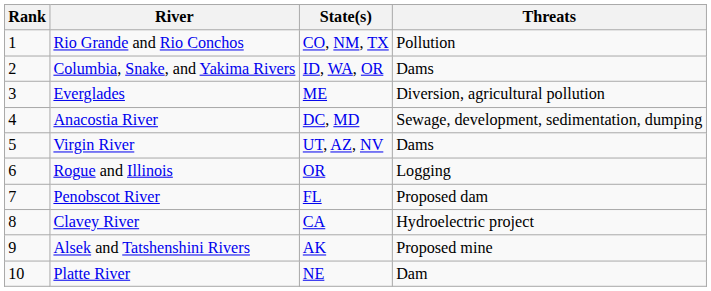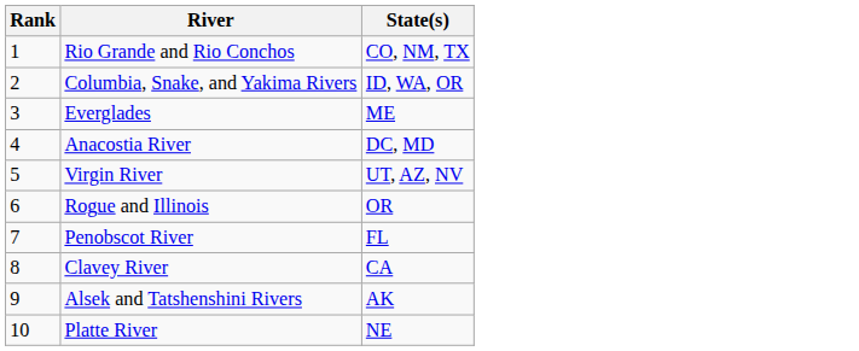- column: Threats | Pollution | Dams | Diversion, agricultural pollution | Sewage, development, sedimentation, dumping | Dams | Logging | Proposed dam | Hydroelectric project | Proposed mine | Dam
